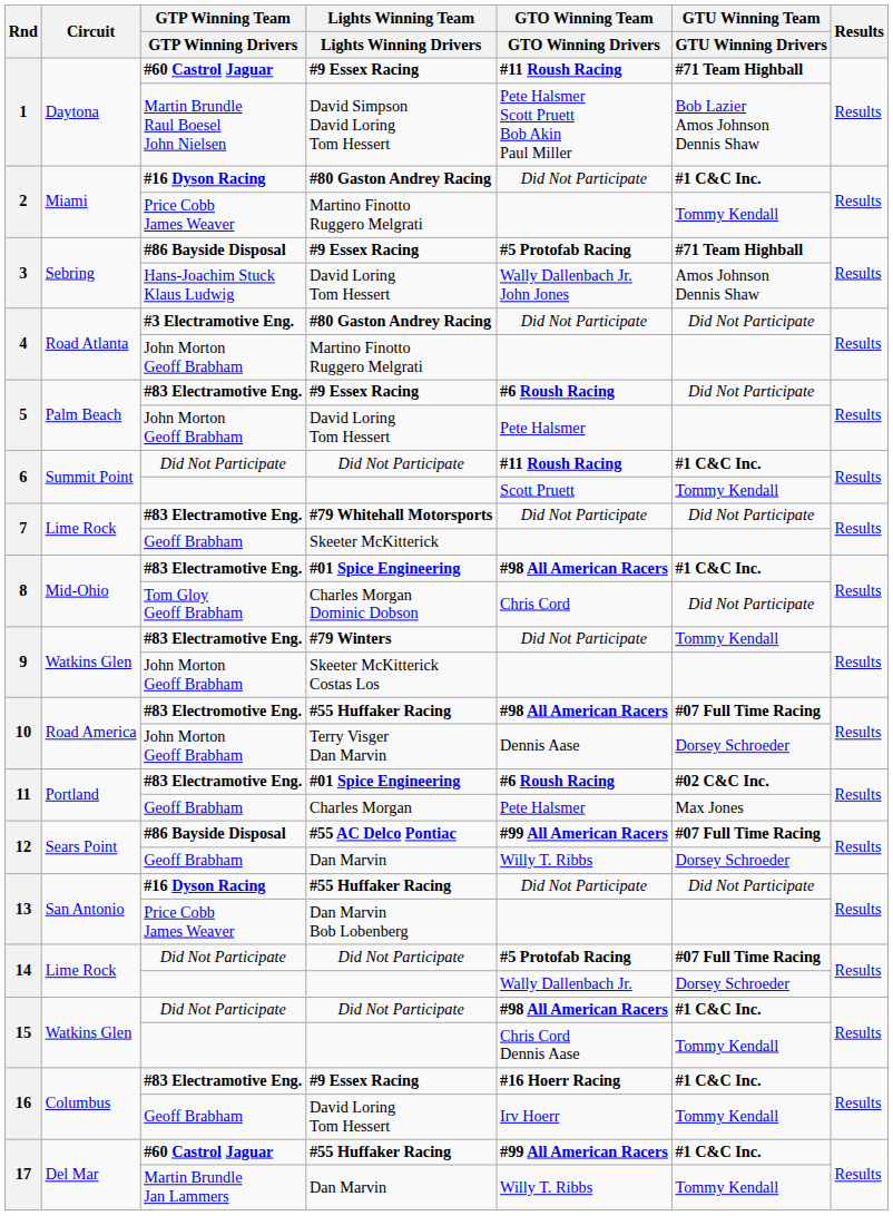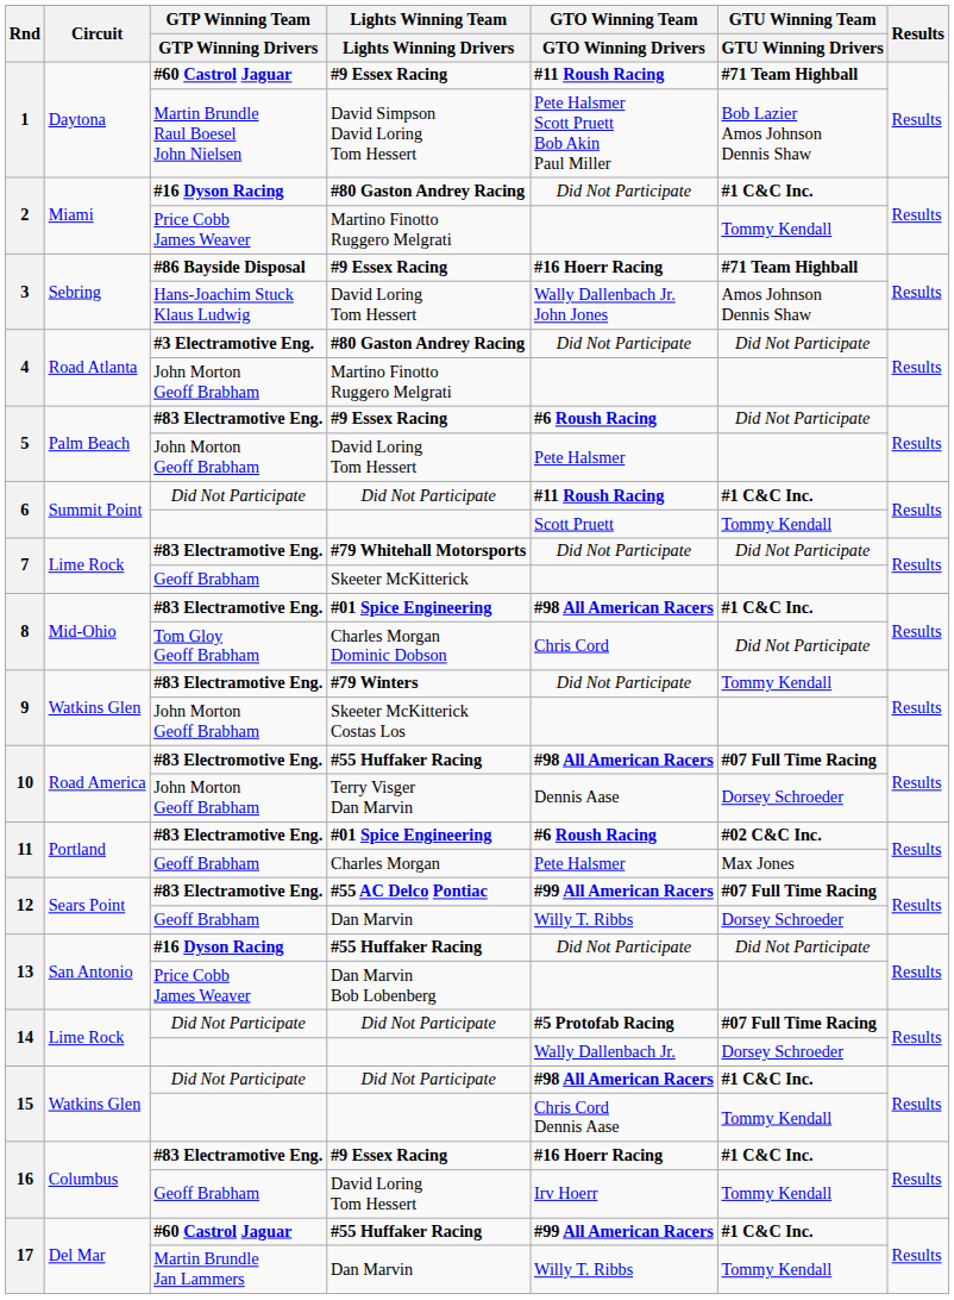3 / #9 Essex Racing | GTO Winning Team / GTO Winning Drivers: #5 Protofab Racing -> #16 Hoerr Racing
#55 AC Delco Pontiac | GTP Winning Team / GTP Winning Drivers: #86 Bayside Disposal -> #83 Electramotive Eng.
